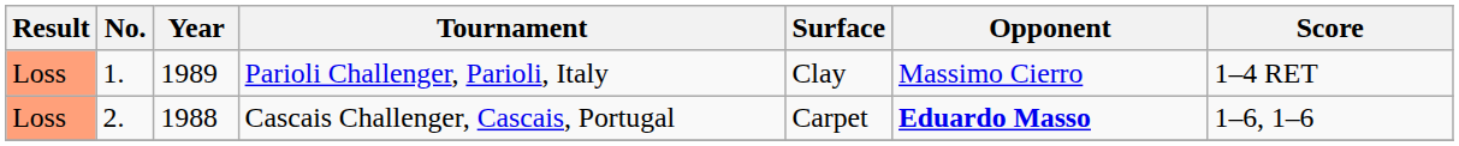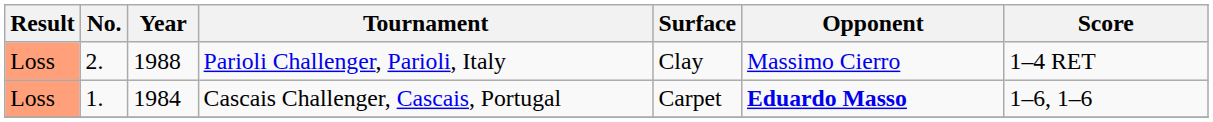Parioli Challenger, Parioli, Italy | No.: 1. -> 2.
Parioli Challenger, Parioli, Italy | Year: 1989 -> 1988
Cascais Challenger, Cascais, Portugal | No.: 2. -> 1.
Cascais Challenger, Cascais, Portugal | Year: 1988 -> 1984
